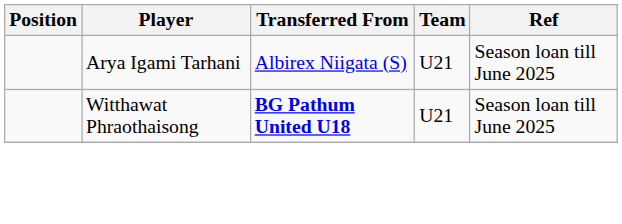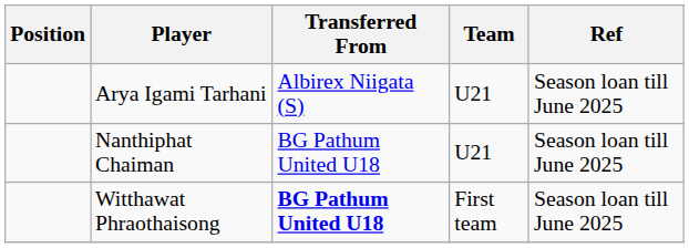+ row: Nanthiphat Chaiman | BG Pathum United U18 | U21 | Season loan till June 2025
Witthawat Phraothaisong | Team: U21 -> First team
